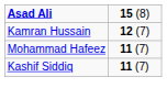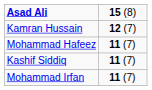+ row: Mohammad Irfan | 11 (7)
